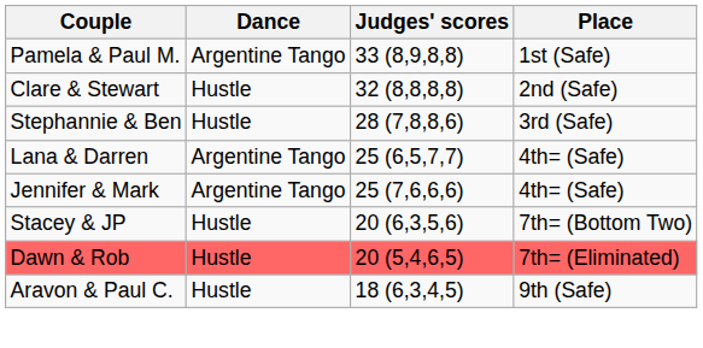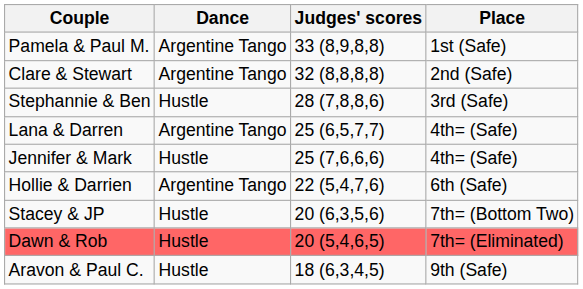Clare & Stewart | Dance: Hustle -> Argentine Tango
Jennifer & Mark | Dance: Argentine Tango -> Hustle
+ row: Hollie & Darrien | Argentine Tango | 22 (5,4,7,6) | 6th (Safe)
